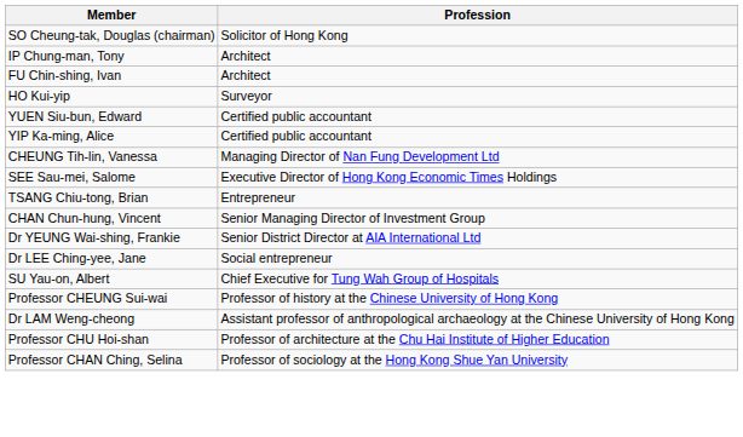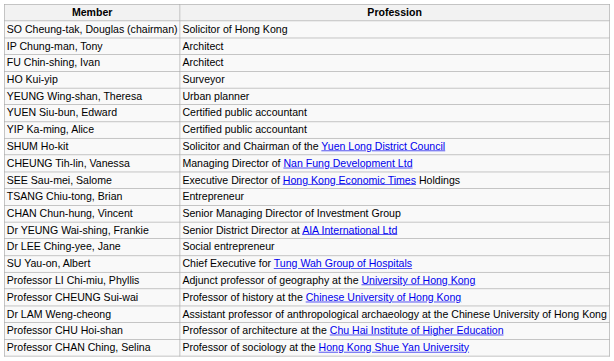+ row: YEUNG Wing-shan, Theresa | Urban planner
+ row: SHUM Ho-kit | Solicitor and Chairman of the Yuen Long District Council
+ row: Professor LI Chi-miu, Phyllis | Adjunct professor of geography at the University of Hong Kong
